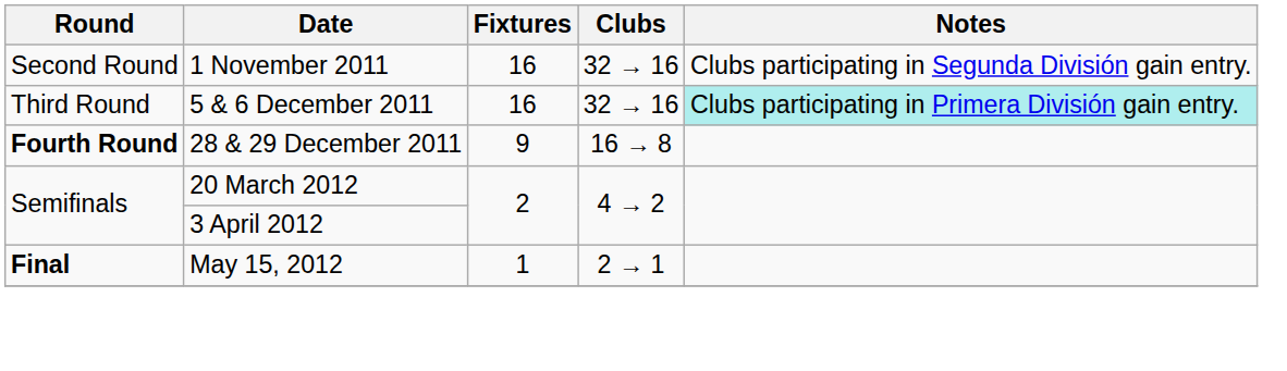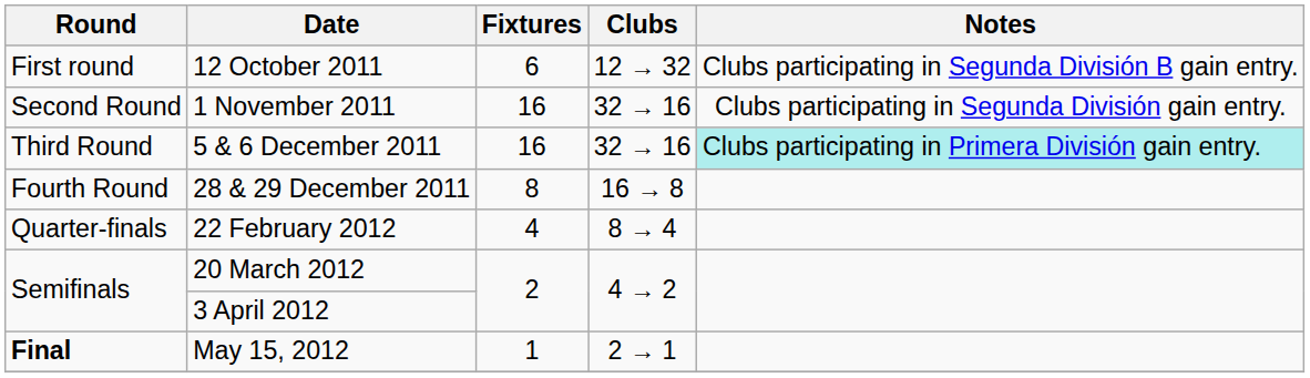+ row: First round | 12 October 2011 | 6 | 12 → 32 | Clubs participating in Segunda División B gain entry.
28 & 29 December 2011 | Round: bold -> normal
28 & 29 December 2011 | Fixtures: 9 -> 8
+ row: Quarter-finals | 22 February 2012 | 4 | 8 → 4
